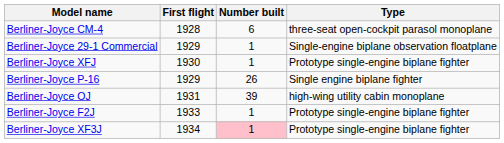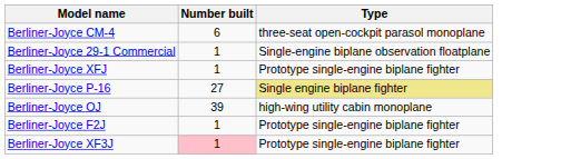- column: First flight | 1928 | 1929 | 1930 | 1929 | 1931 | 1933 | 1934
Berliner-Joyce P-16 | Number built: 26 -> 27
Berliner-Joyce P-16 | Type: no background -> khaki background
